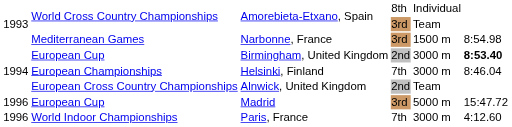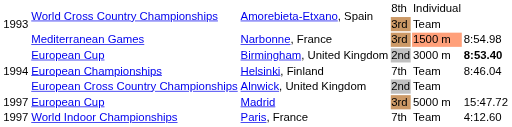Narbonne, France | column 5: no background -> lightsalmon background
Helsinki, Finland | column 5: 3000 m -> Team
Madrid | column 1: 1996 -> 1997
Paris, France | column 1: 1996 -> 1997
Paris, France | column 5: 3000 m -> Team
